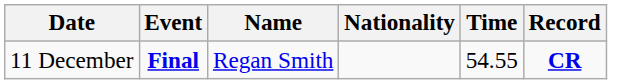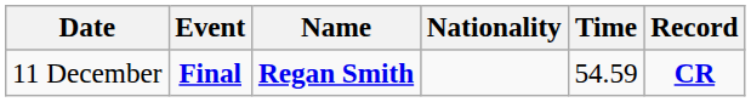11 December | Name: normal -> bold
11 December | Time: 54.55 -> 54.59
